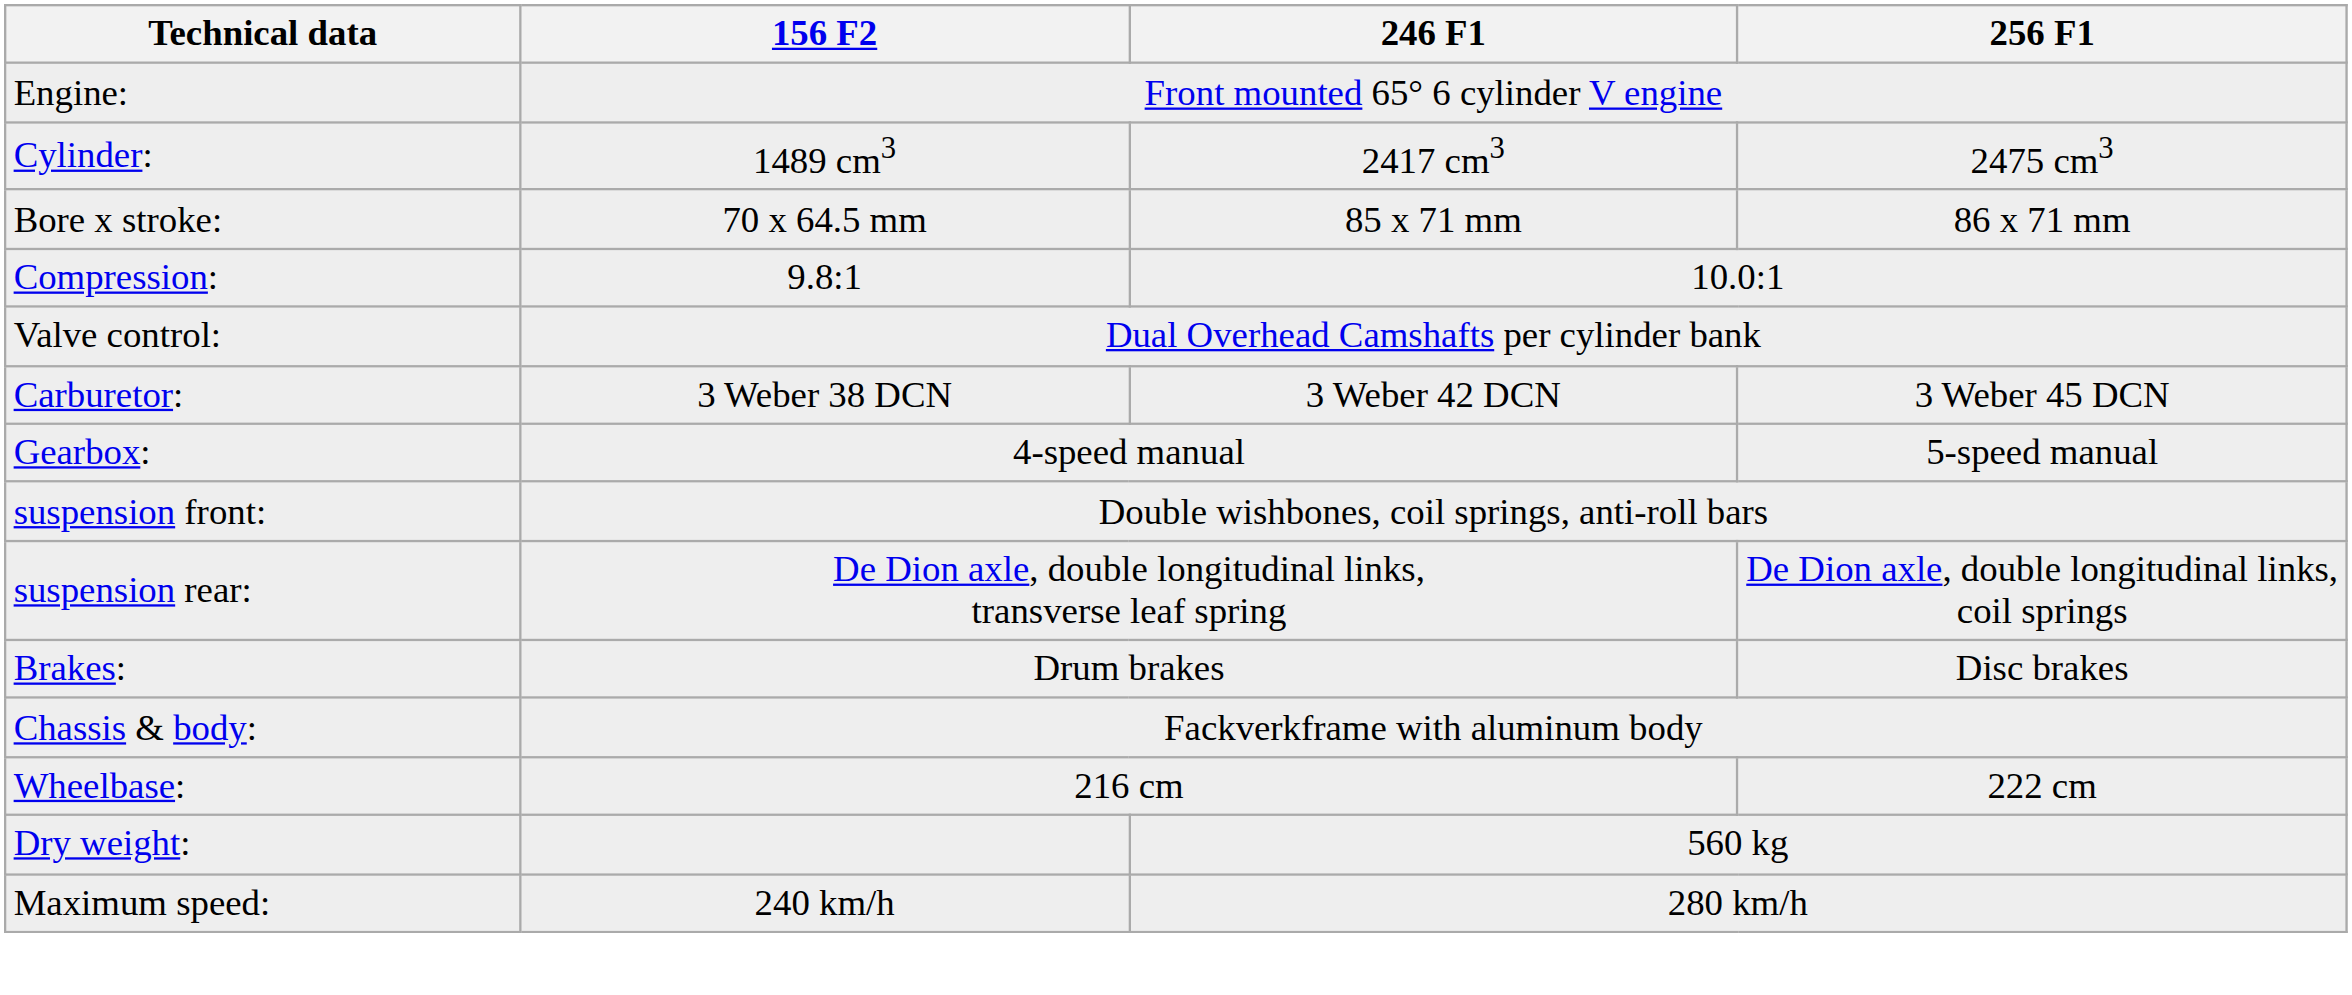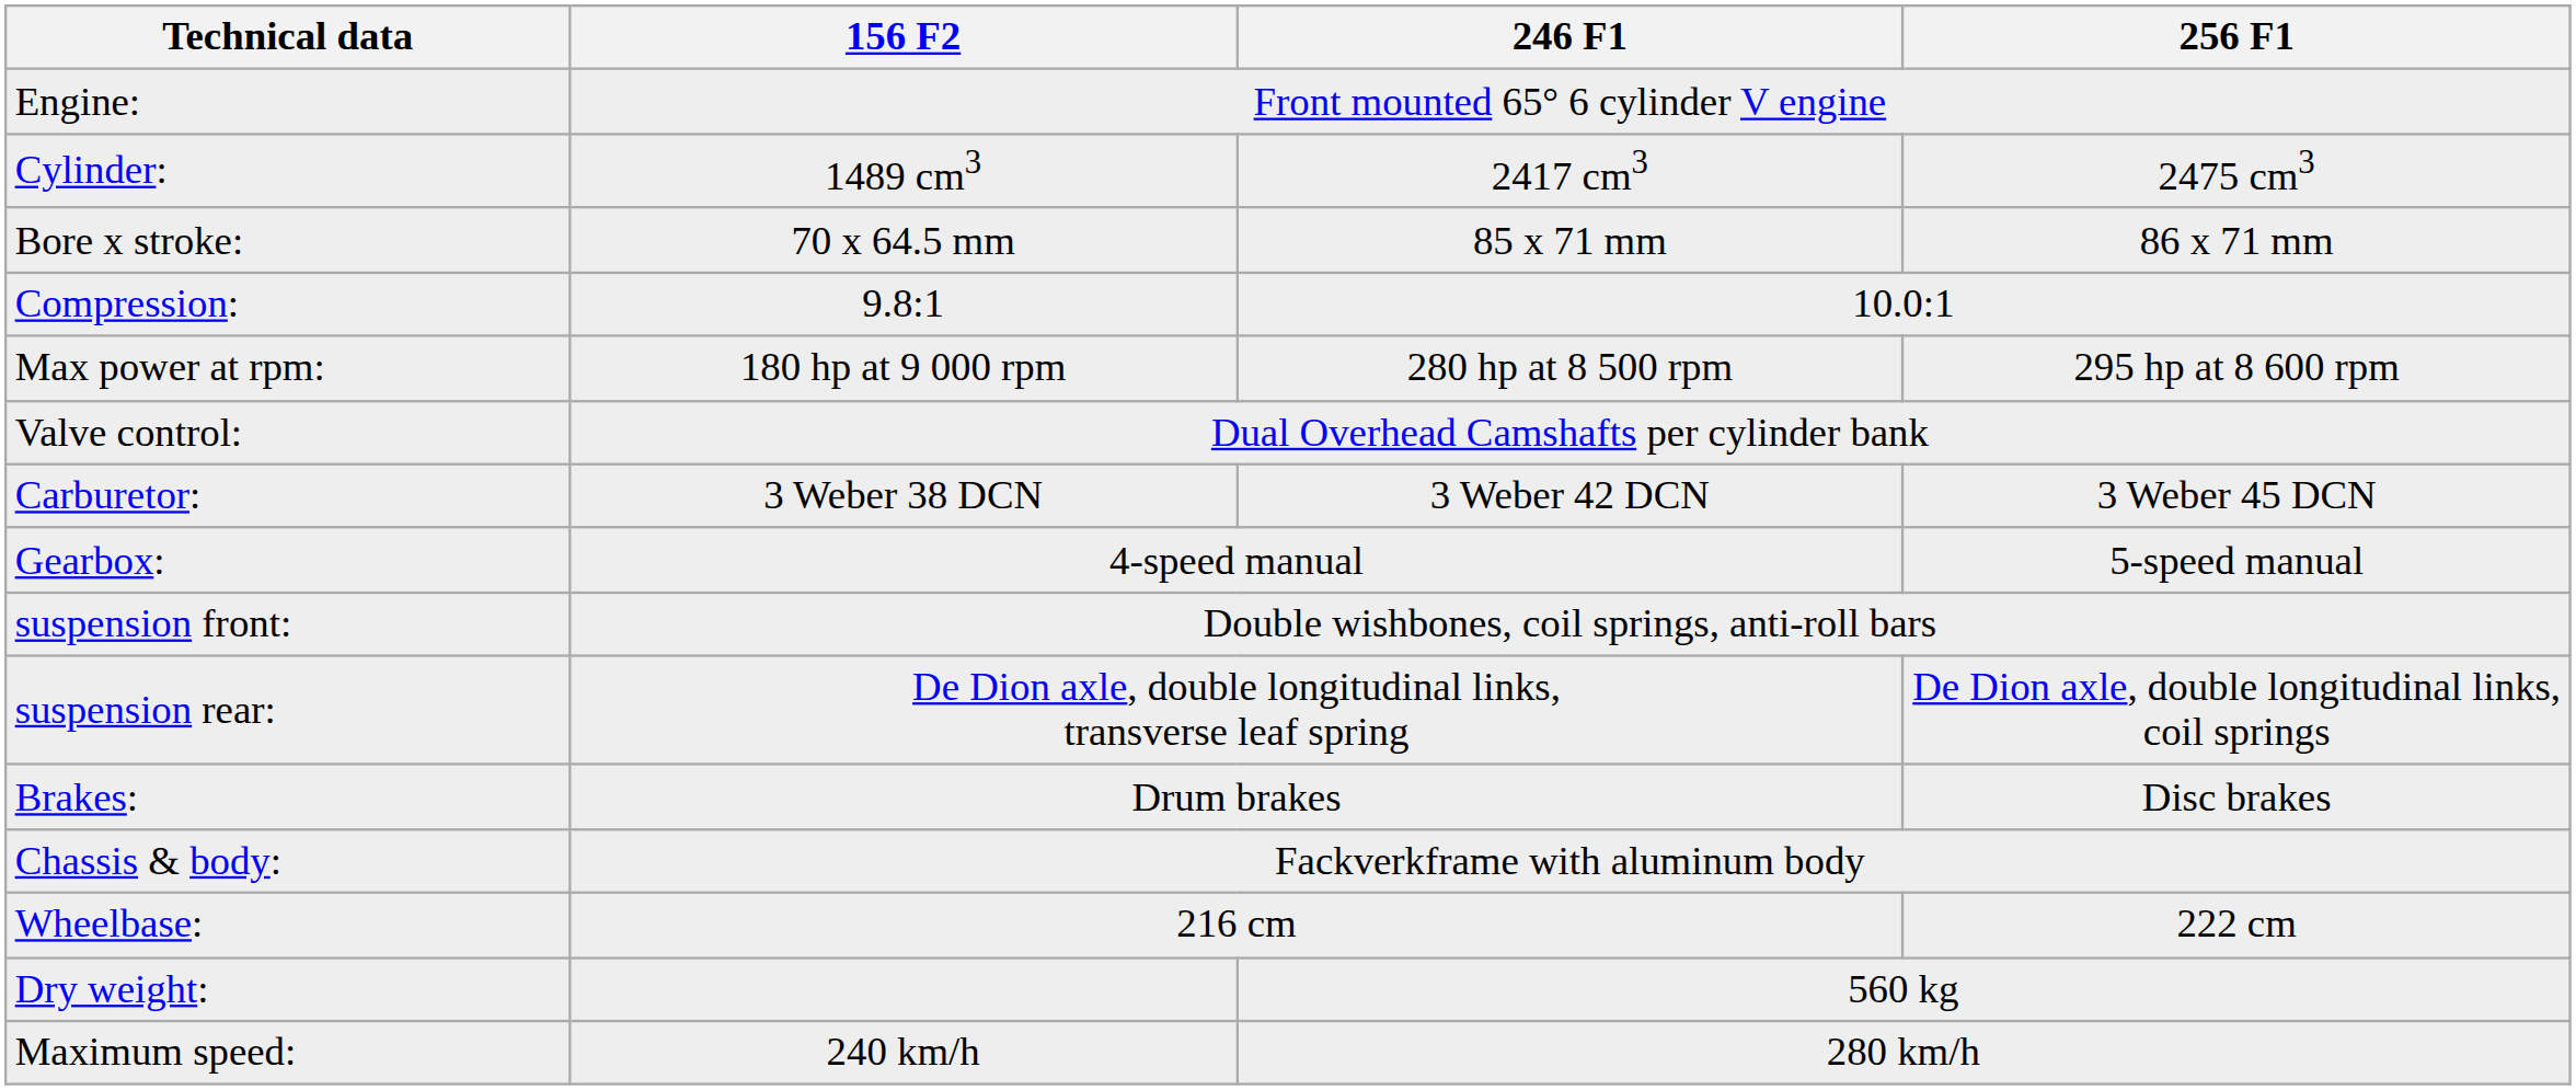+ row: Max power at rpm: | 180 hp at 9 000 rpm | 280 hp at 8 500 rpm | 295 hp at 8 600 rpm
